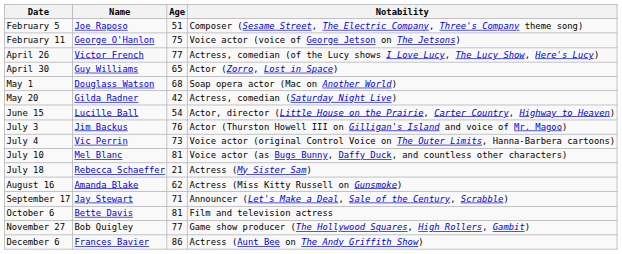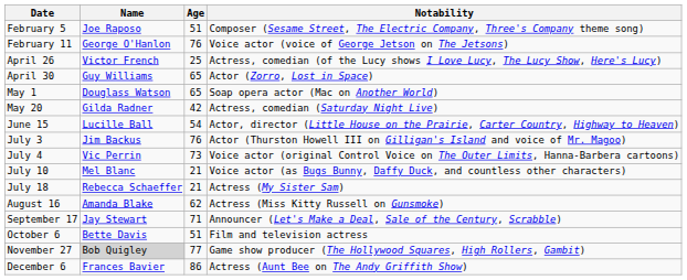February 11 | Age: 75 -> 76
April 26 | Age: 77 -> 25
May 1 | Age: 68 -> 65
July 10 | Age: 81 -> 21
October 6 | Age: 81 -> 51
November 27 | Name: no background -> lightgrey background
